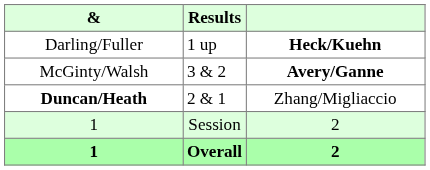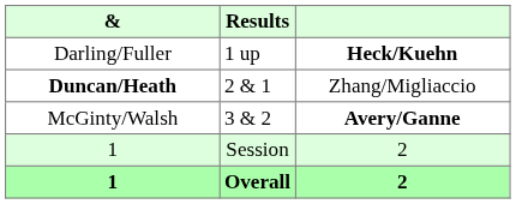rows swapped: McGinty/Walsh <-> Duncan/Heath
